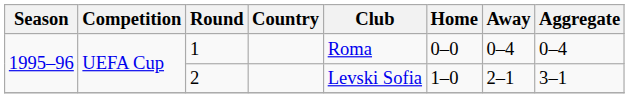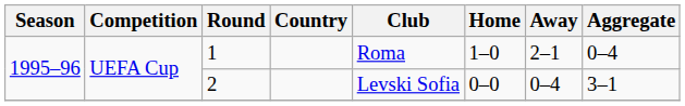1 | Home: 0–0 -> 1–0
1 | Away: 0–4 -> 2–1
2 | Home: 1–0 -> 0–0
2 | Away: 2–1 -> 0–4
